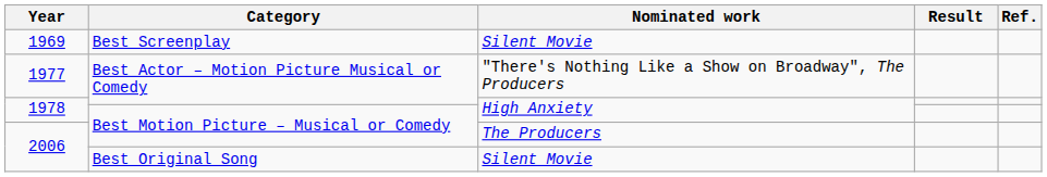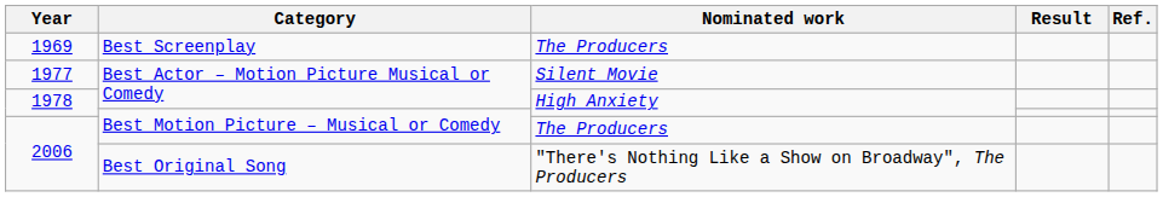1969 | Nominated work: Silent Movie -> The Producers
1977 | Nominated work: "There's Nothing Like a Show on Broadway", The Producers -> Silent Movie
2006 / Best Original Song | Nominated work: Silent Movie -> "There's Nothing Like a Show on Broadway", The Producers
